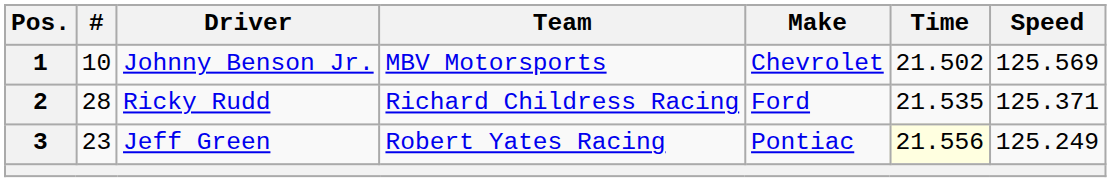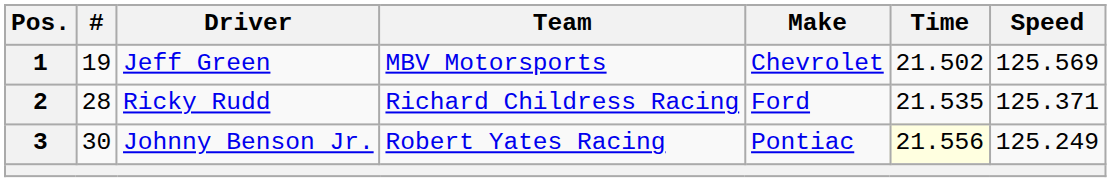1 | #: 10 -> 19
1 | Driver: Johnny Benson Jr. -> Jeff Green
3 | #: 23 -> 30
3 | Driver: Jeff Green -> Johnny Benson Jr.
